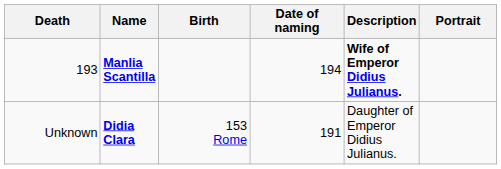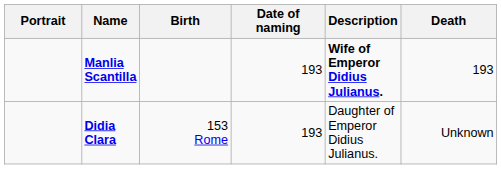columns swapped: Portrait <-> Death
Manlia Scantilla | Date of naming: 194 -> 193
Didia Clara | Date of naming: 191 -> 193
